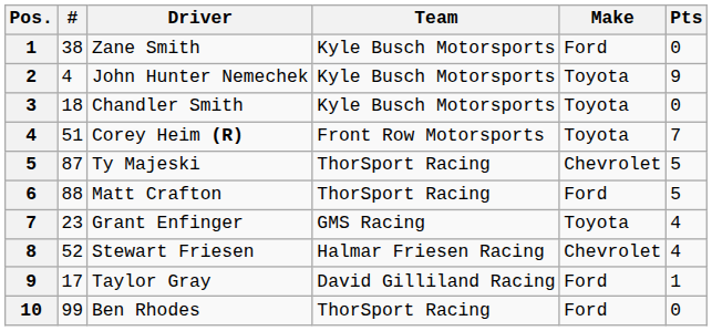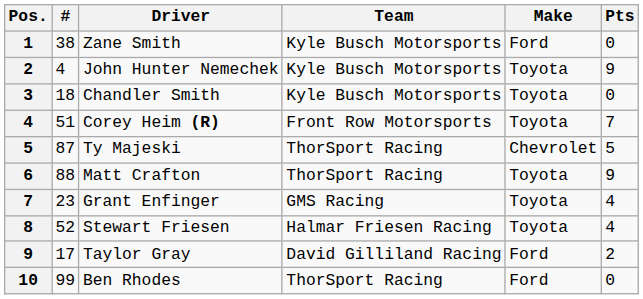Matt Crafton | Make: Ford -> Toyota
Matt Crafton | Pts: 5 -> 9
Stewart Friesen | Make: Chevrolet -> Toyota
Taylor Gray | Pts: 1 -> 2
